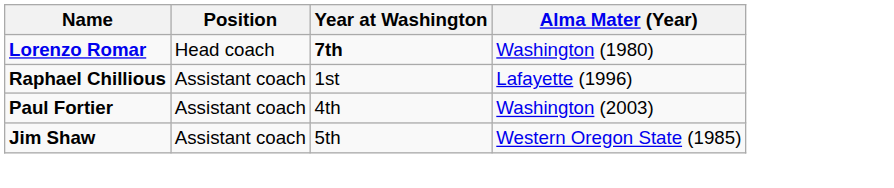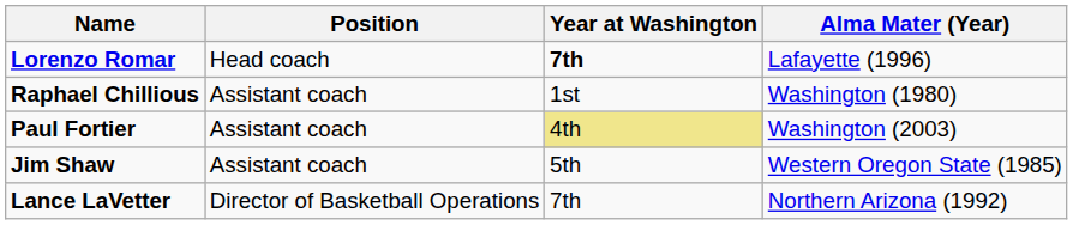Lorenzo Romar | Alma Mater (Year): Washington (1980) -> Lafayette (1996)
Raphael Chillious | Alma Mater (Year): Lafayette (1996) -> Washington (1980)
Paul Fortier | Year at Washington: no background -> khaki background
+ row: Lance LaVetter | Director of Basketball Operations | 7th | Northern Arizona (1992)
